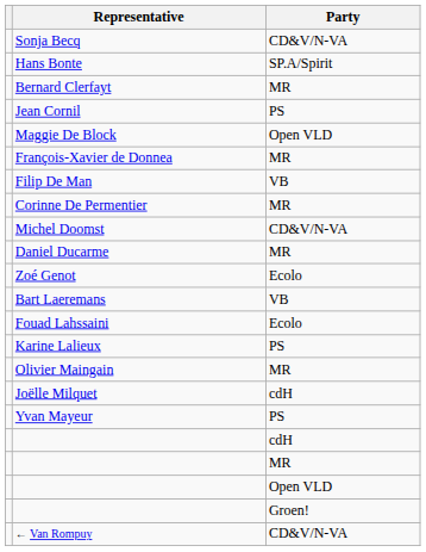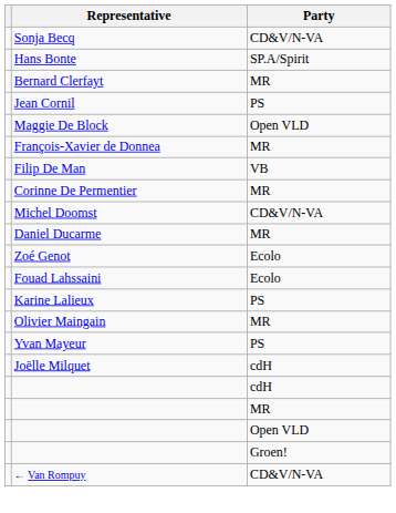- row: Bart Laeremans | VB
rows swapped: Yvan Mayeur <-> Joëlle Milquet
